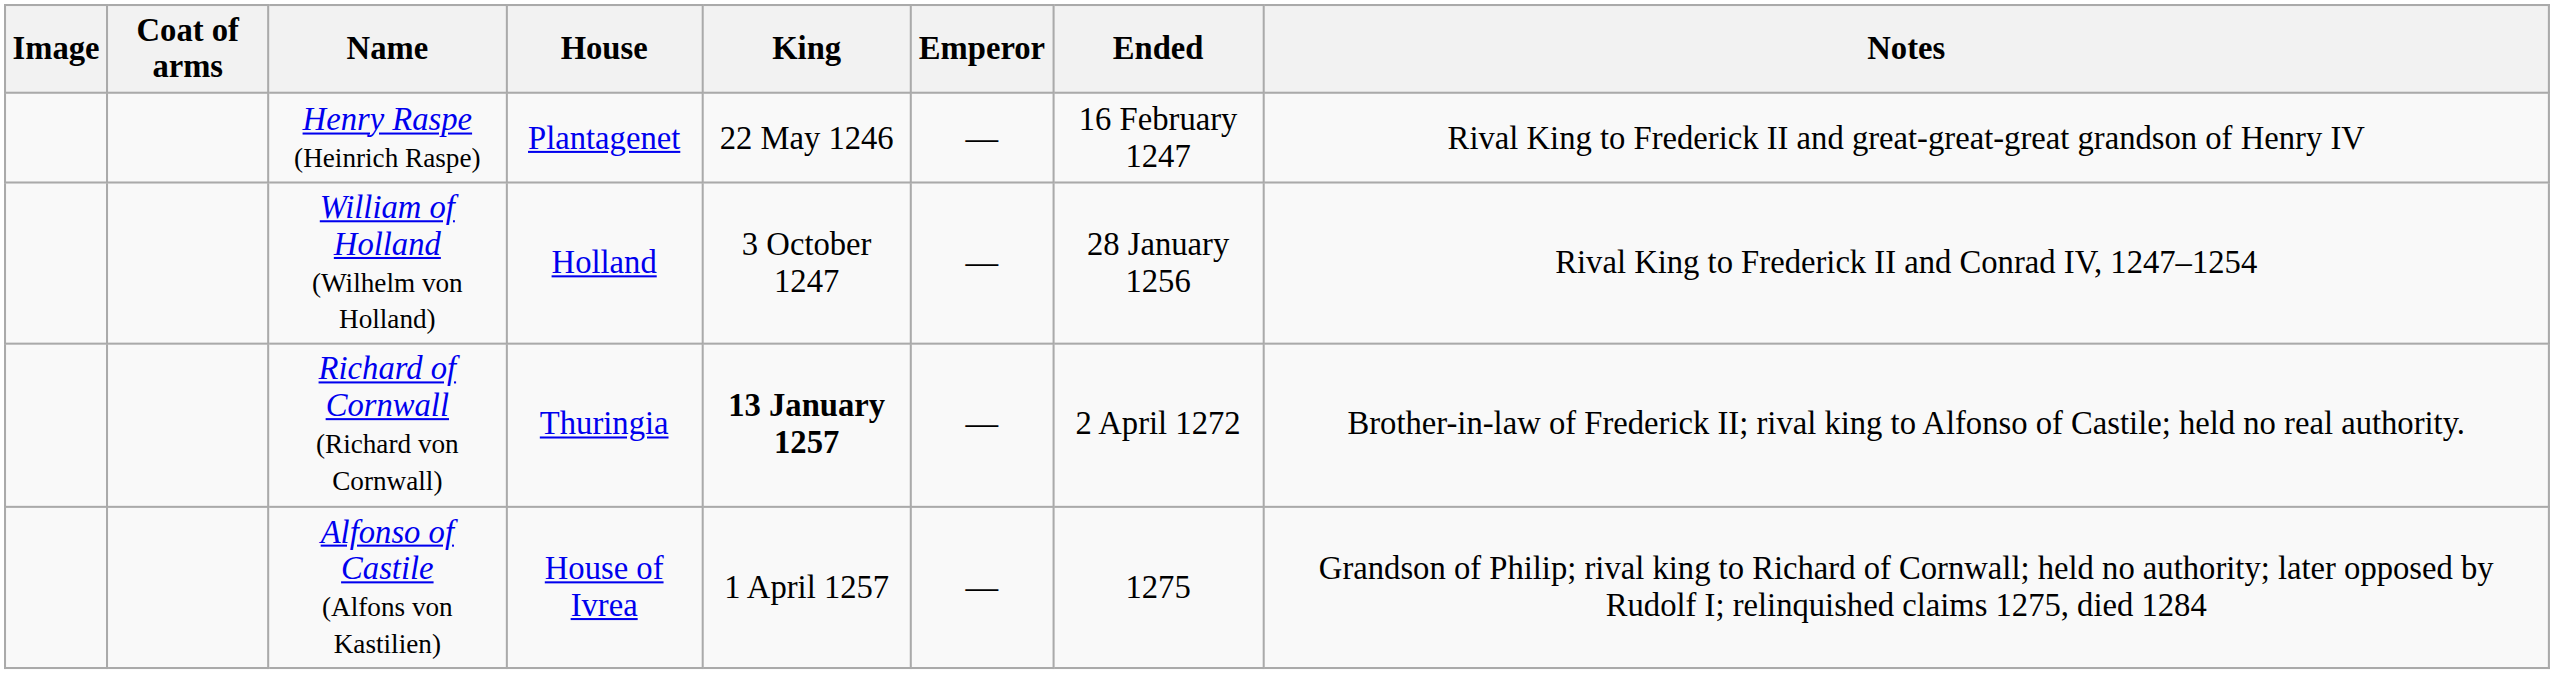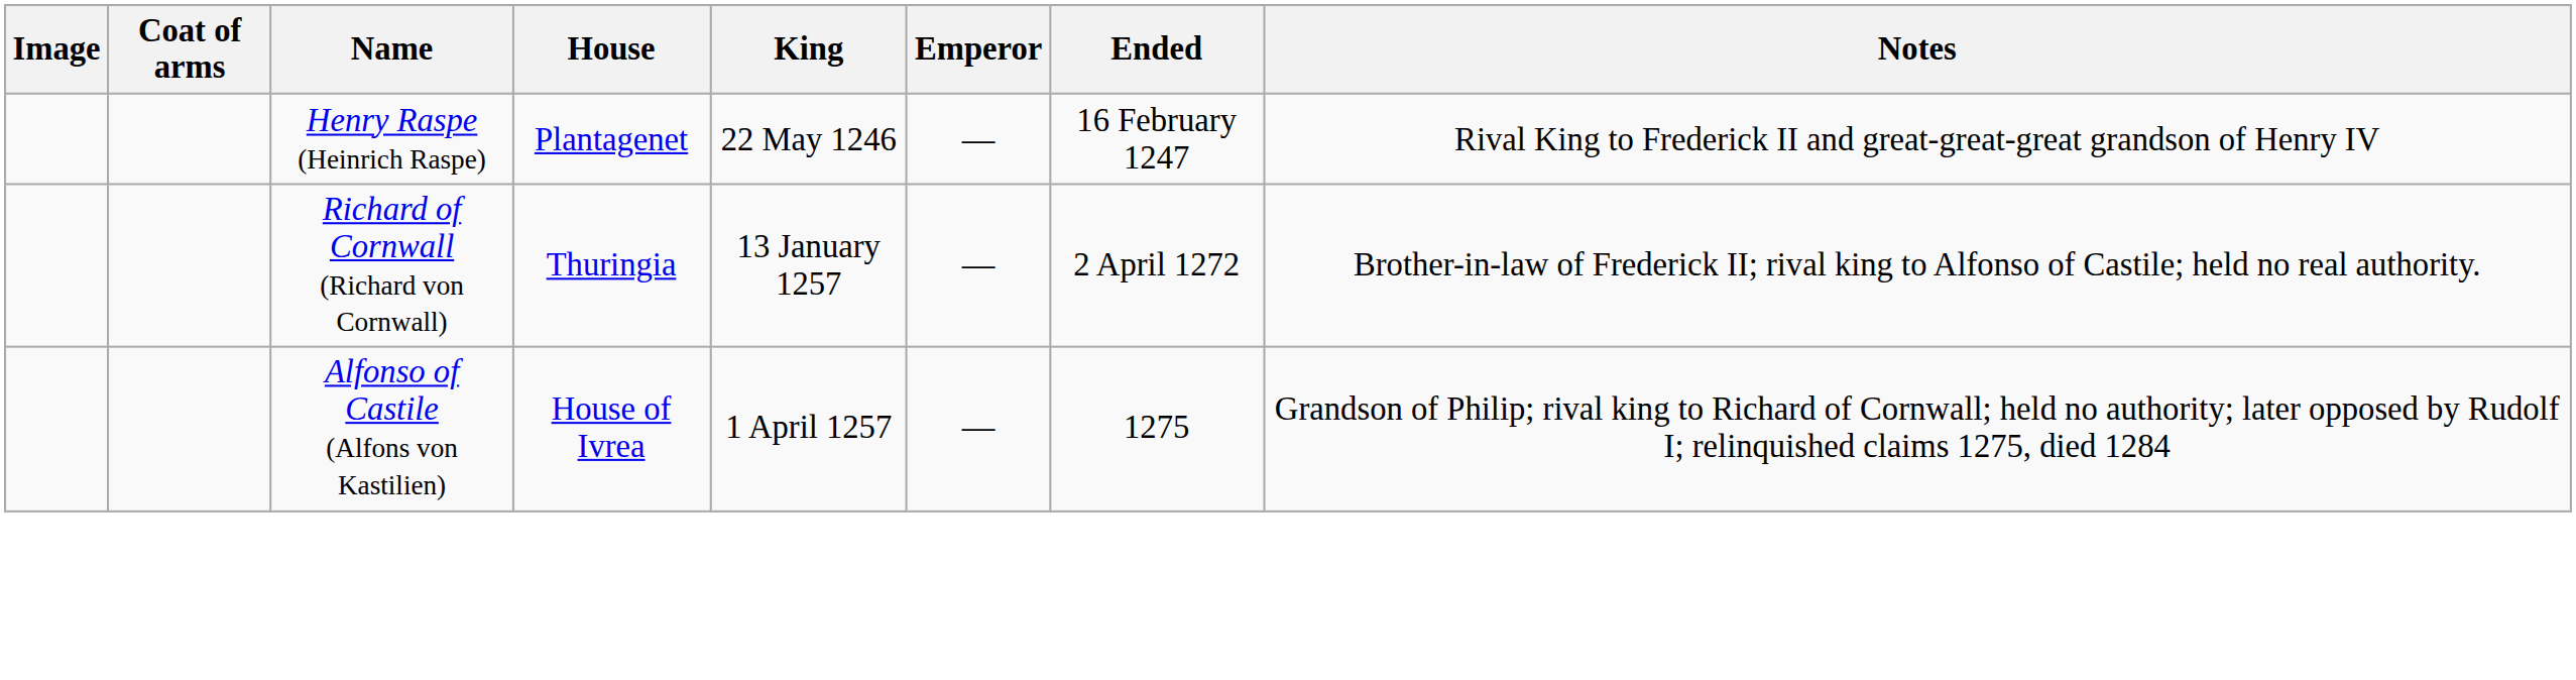- row: William of Holland (Wilhelm von Holland) | Holland | 3 October 1247 | — | 28 January 1256 | Rival King to Frederick II and Conrad IV, 1247–1254
Richard of Cornwall (Richard von Cornwall) | King: bold -> normal
